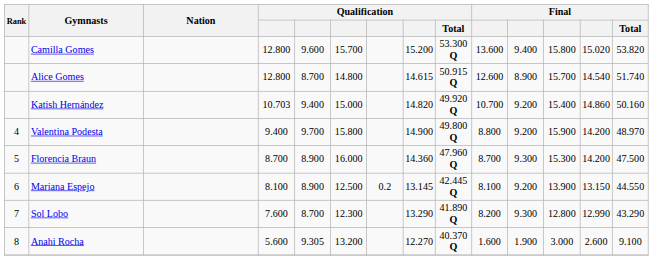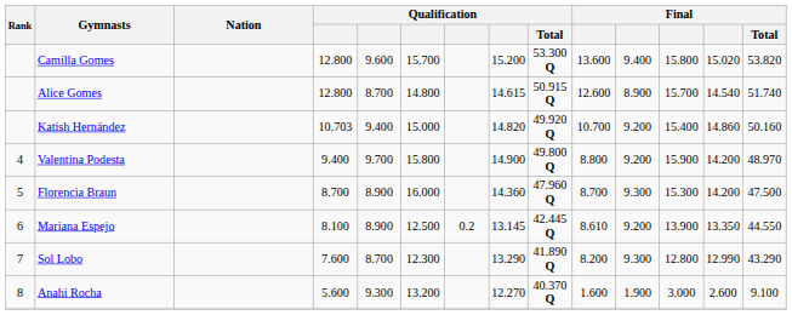Mariana Espejo | column 10: 8.100 -> 8.610
Mariana Espejo | column 13: 13.150 -> 13.350
Anahi Rocha | column 5: 9.305 -> 9.300
